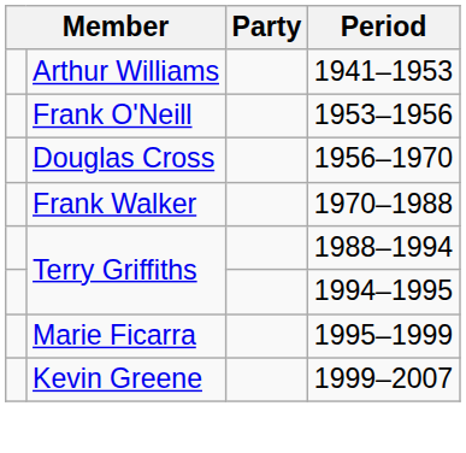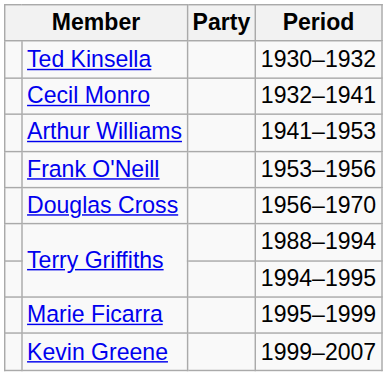+ row: Ted Kinsella | 1930–1932
+ row: Cecil Monro | 1932–1941
- row: Frank Walker | 1970–1988
